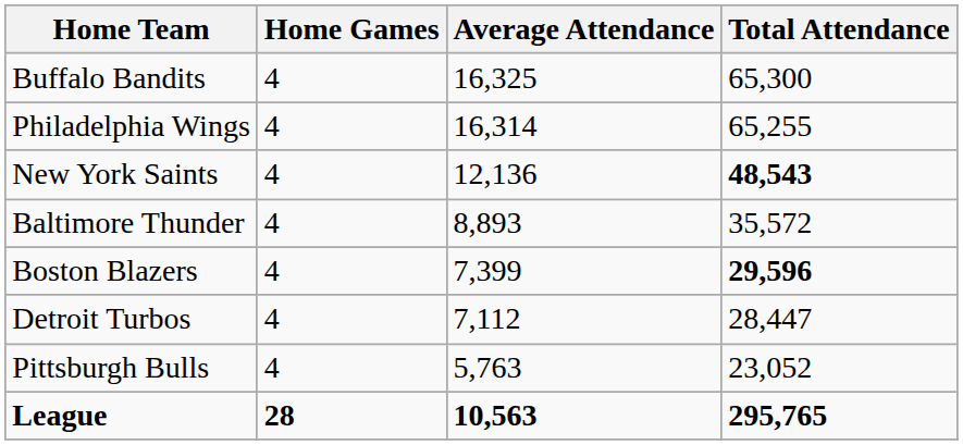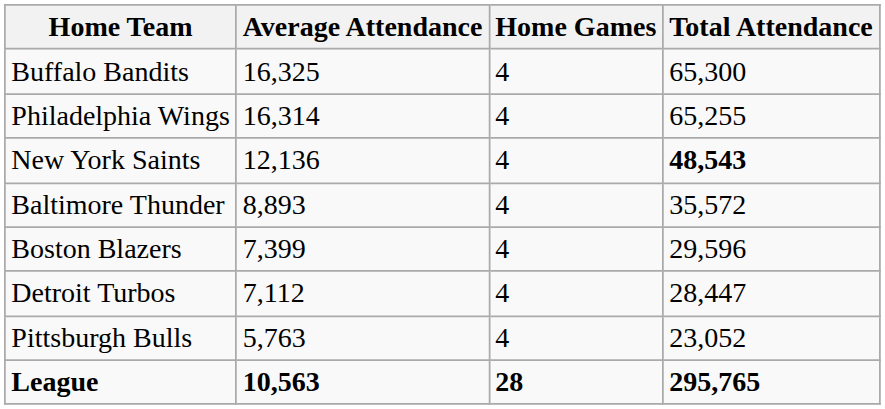columns swapped: Home Games <-> Average Attendance
Boston Blazers | Total Attendance: bold -> normal
